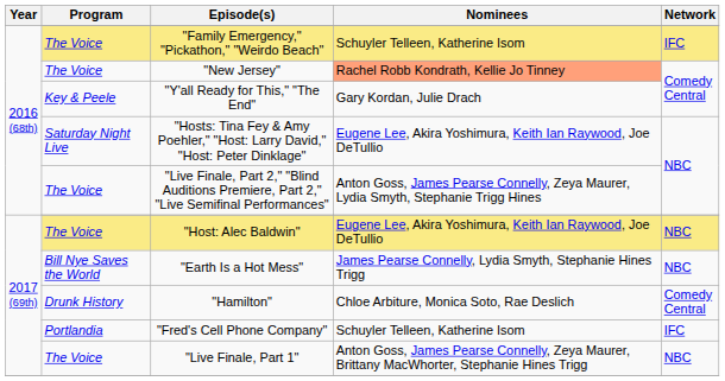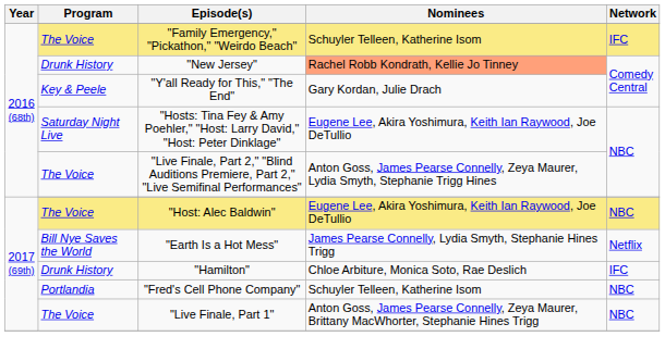"New Jersey" | Program: The Voice -> Drunk History
"Earth Is a Hot Mess" | Network: NBC -> Netflix
"Hamilton" | Network: Comedy Central -> IFC
"Fred's Cell Phone Company" | Network: IFC -> NBC
